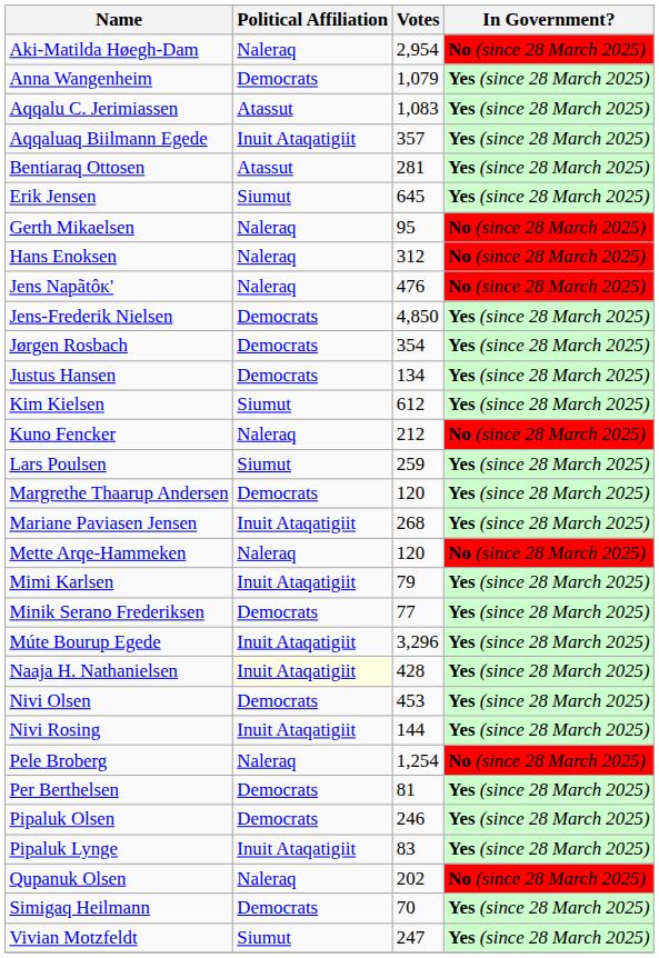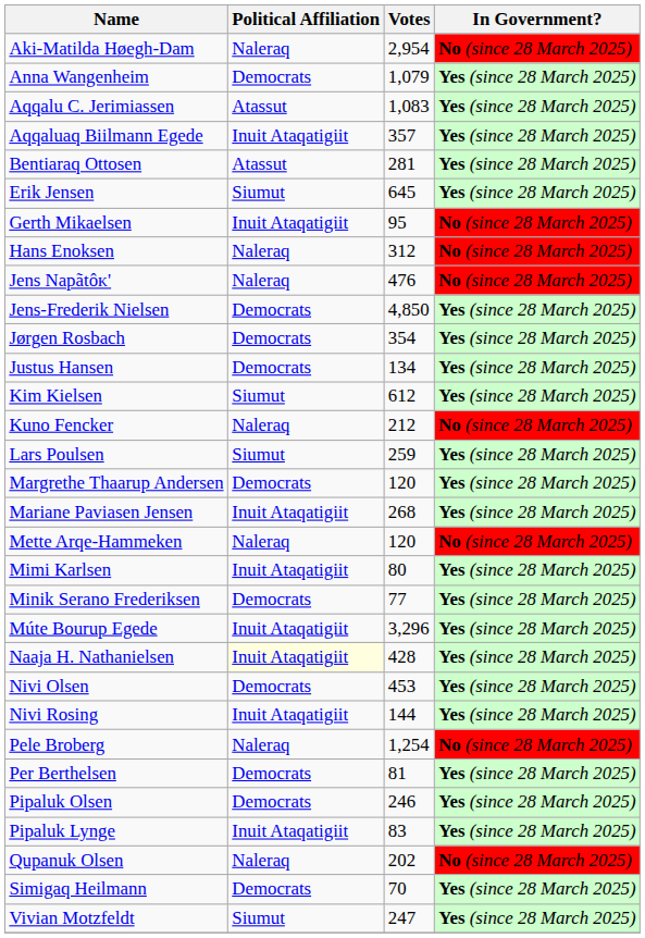Gerth Mikaelsen | Political Affiliation: Naleraq -> Inuit Ataqatigiit
Mimi Karlsen | Votes: 79 -> 80
